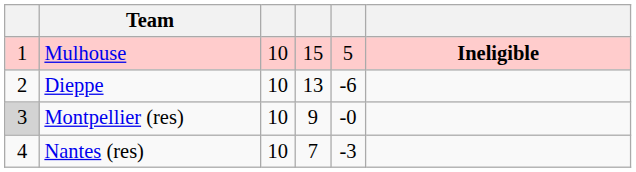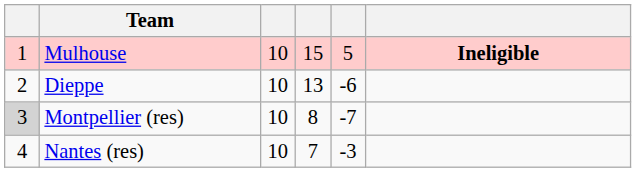Montpellier (res) | column 4: 9 -> 8
Montpellier (res) | column 5: -0 -> -7
